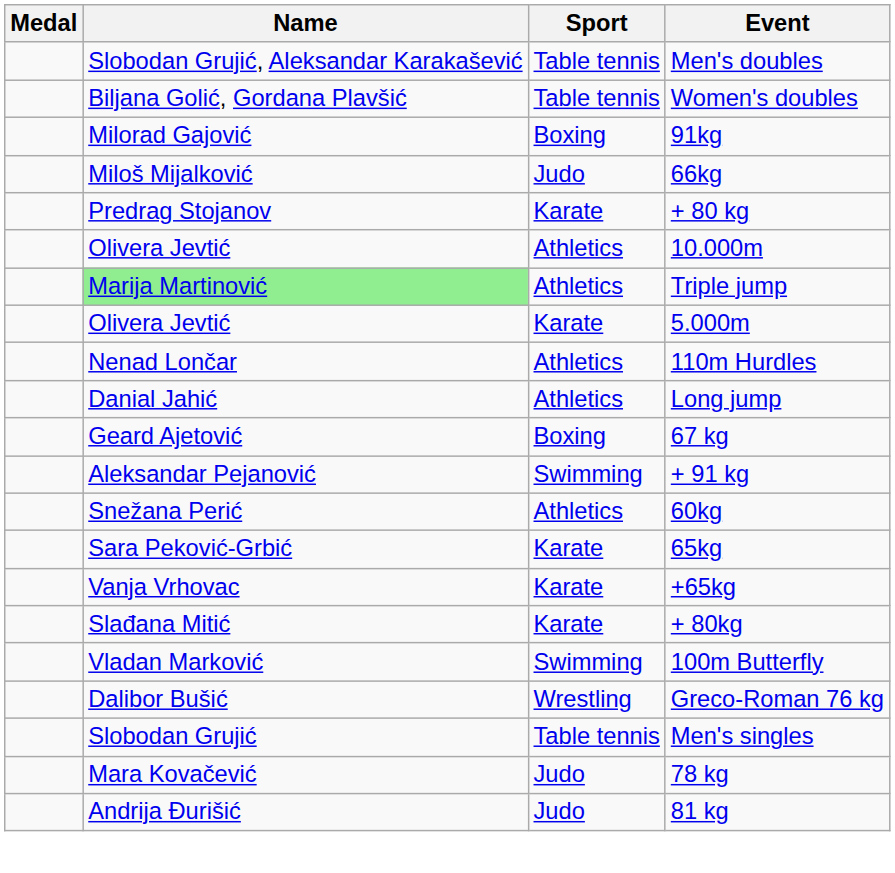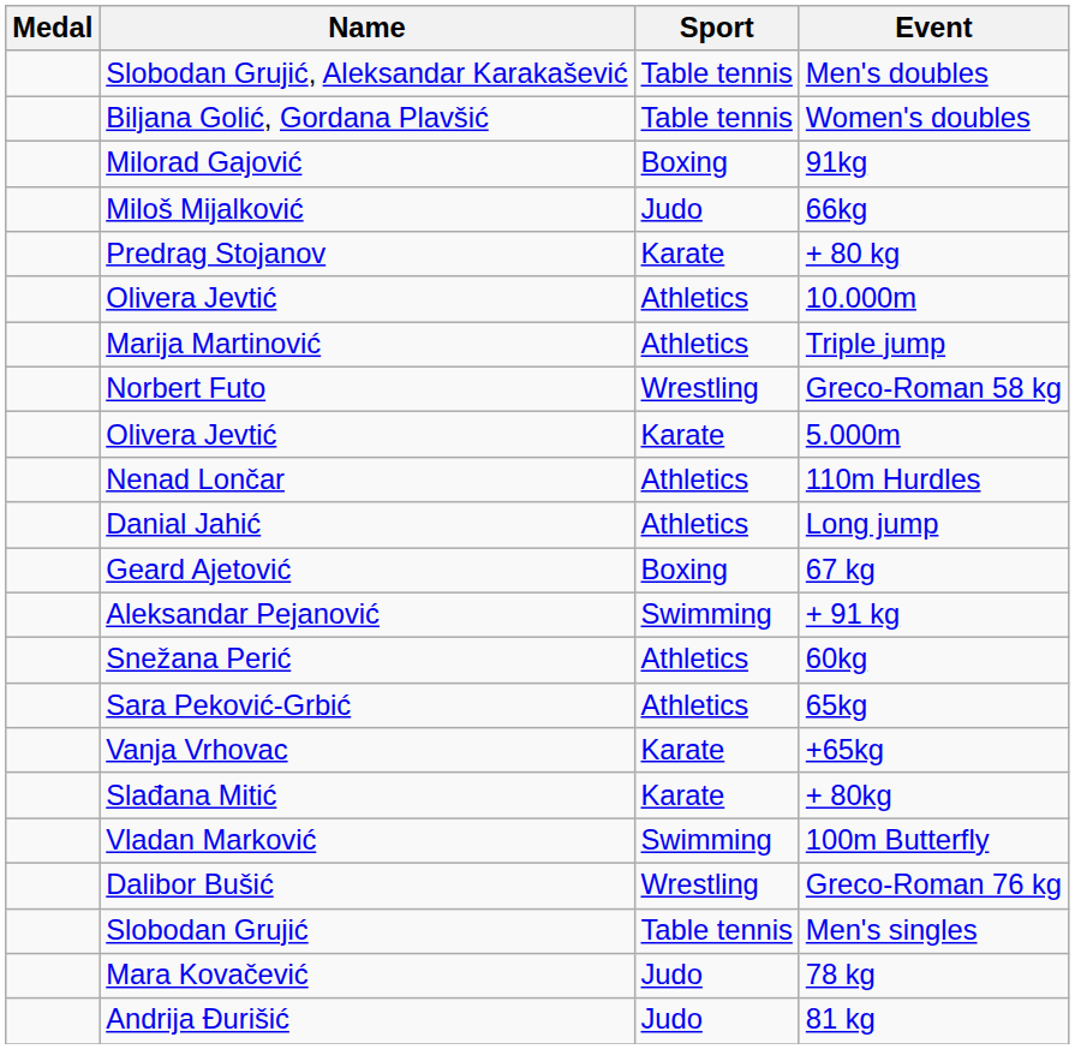Triple jump | Name: lightgreen background -> no background
+ row: Norbert Futo | Wrestling | Greco-Roman 58 kg
65kg | Sport: Karate -> Athletics
